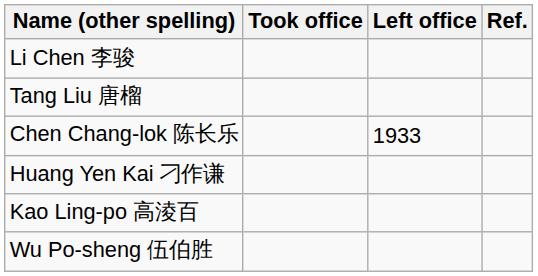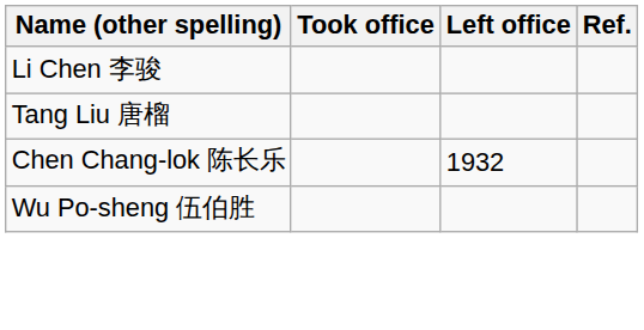Chen Chang-lok 陈长乐 | Left office: 1933 -> 1932
- row: Huang Yen Kai 刁作谦
- row: Kao Ling-po 高淩百
